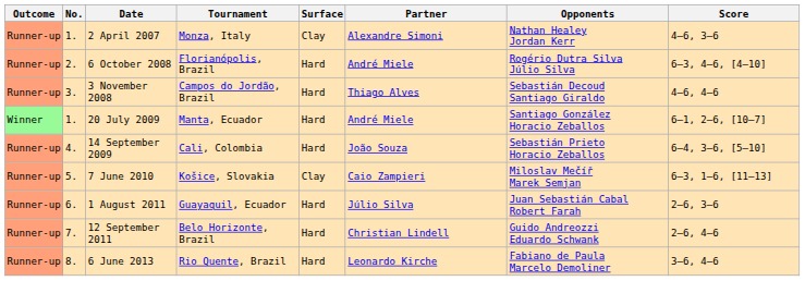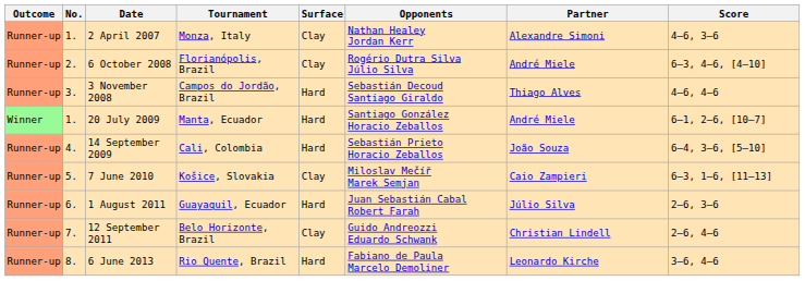columns swapped: Partner <-> Opponents
6 October 2008 | Surface: Hard -> Clay
12 September 2011 | Surface: Hard -> Clay
